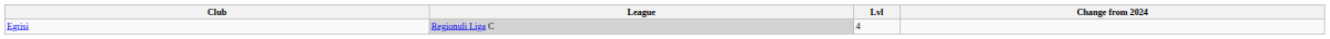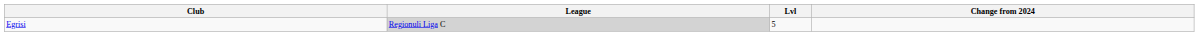Egrisi | Lvl: 4 -> 5
